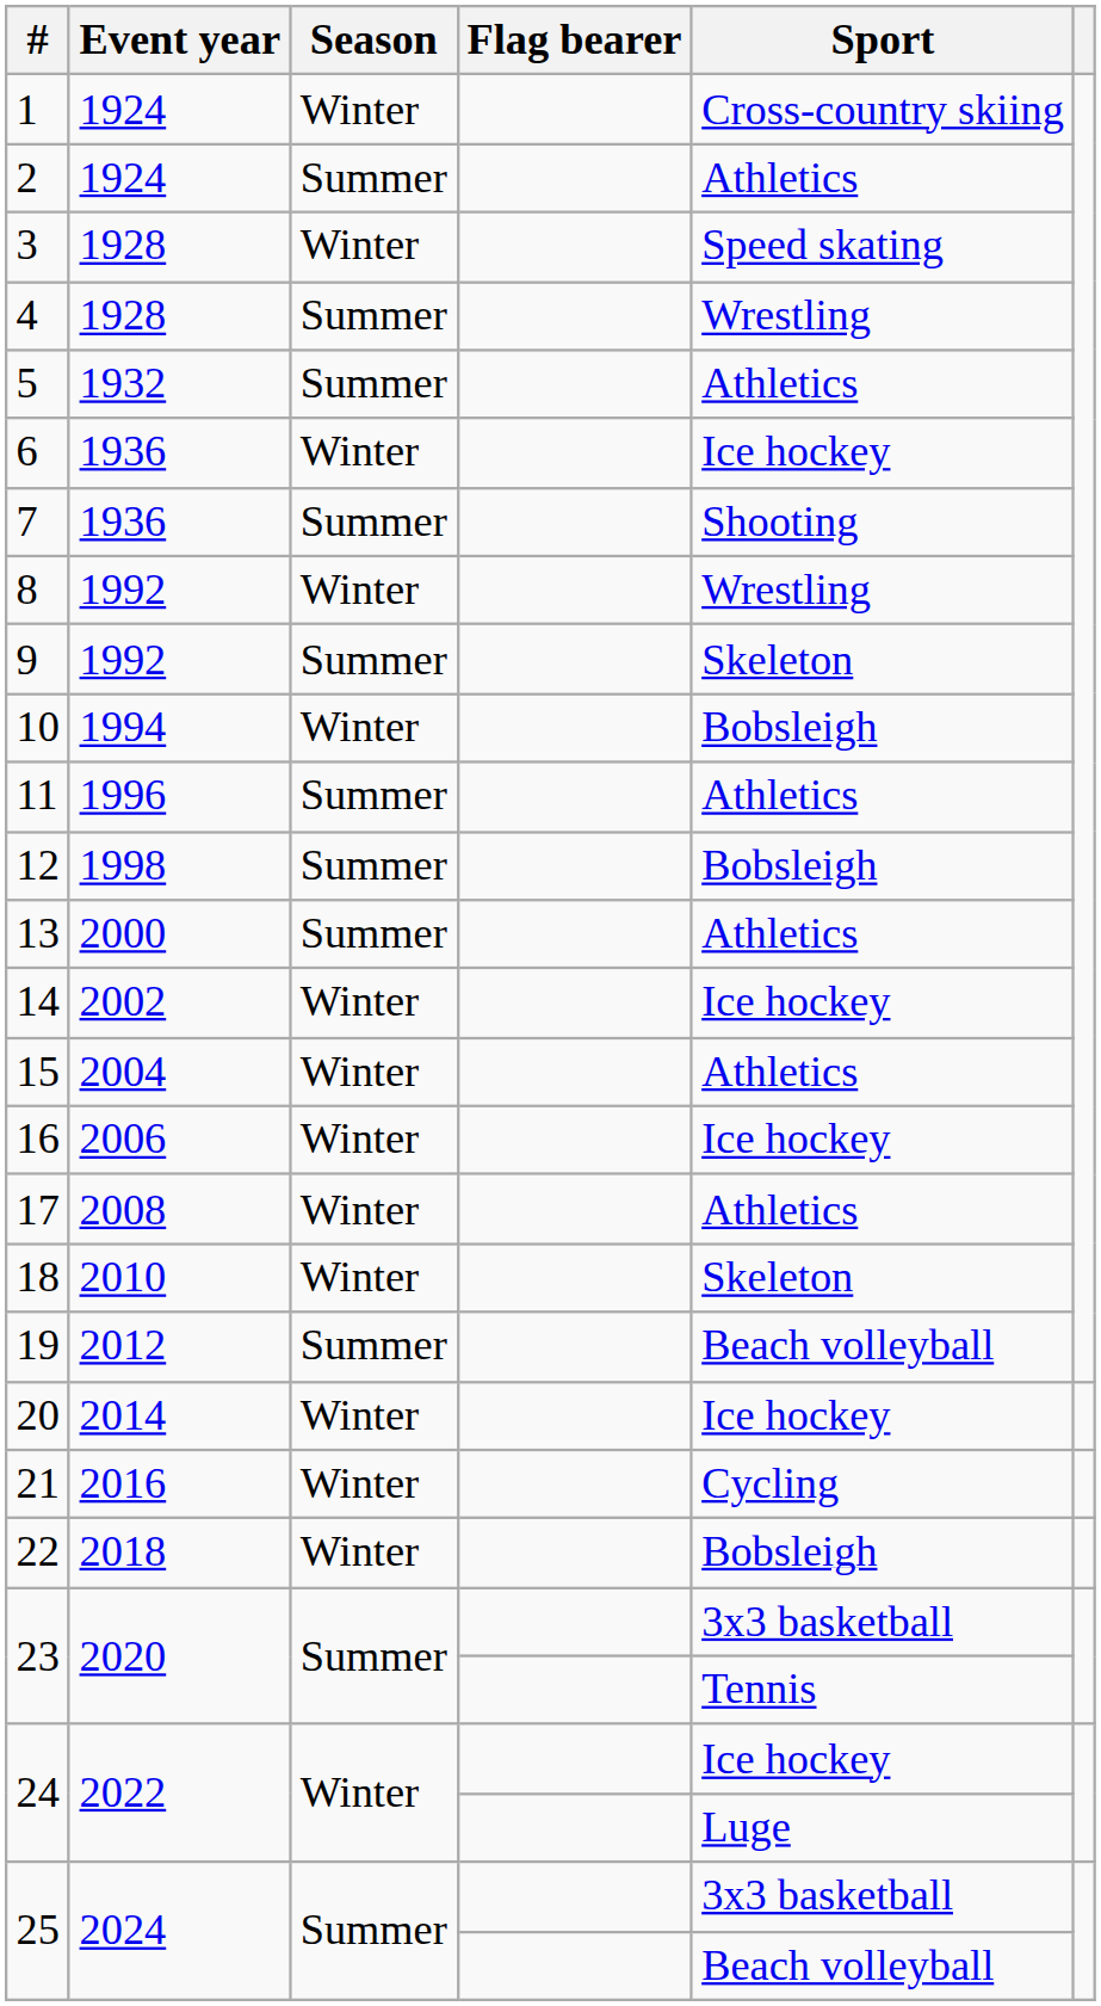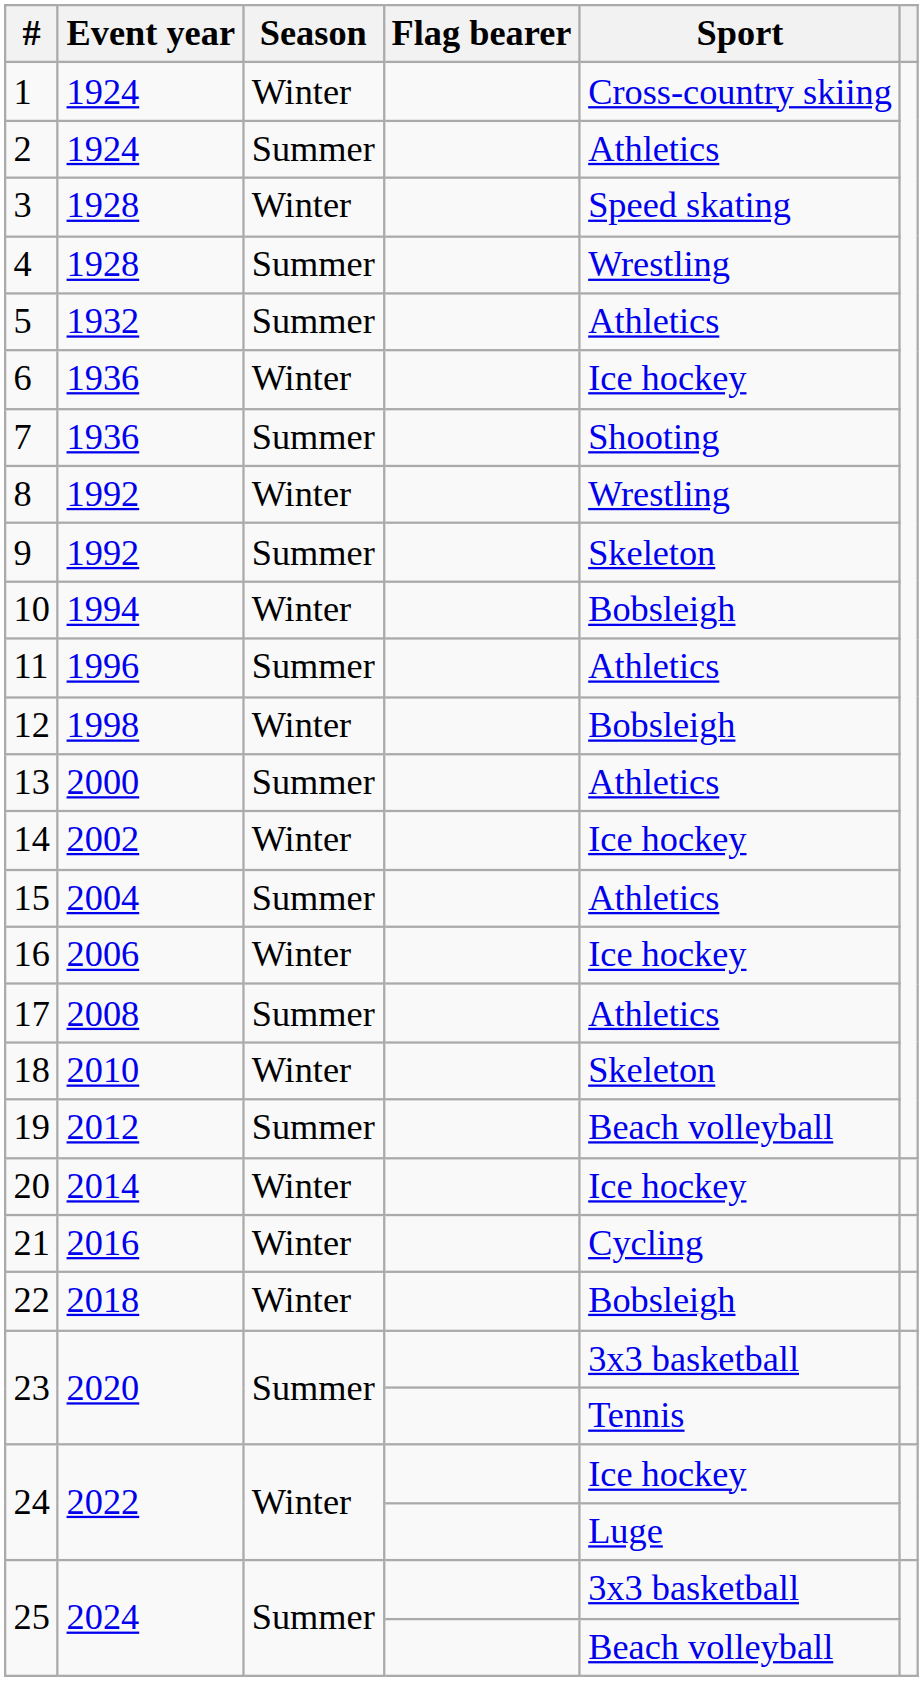12 | Season: Summer -> Winter
15 | Season: Winter -> Summer
17 | Season: Winter -> Summer
